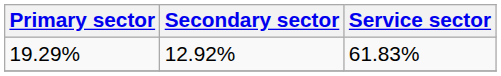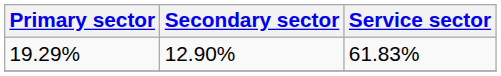19.29% | Secondary sector: 12.92% -> 12.90%
